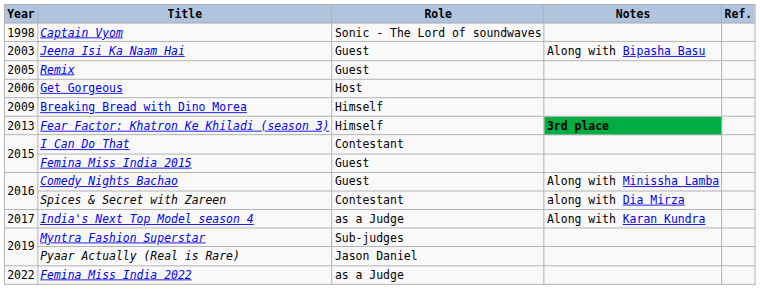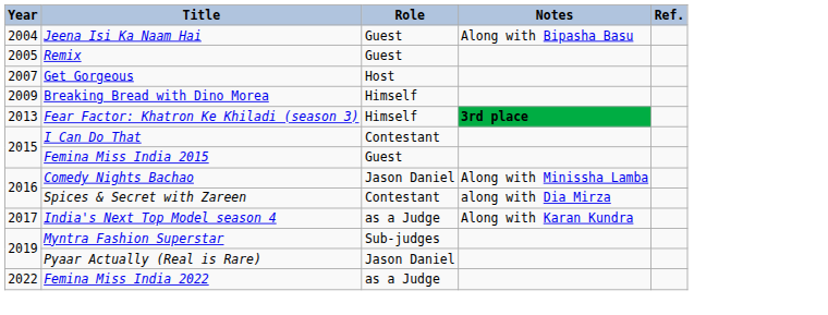- row: 1998 | Captain Vyom | Sonic - The Lord of soundwaves
Jeena Isi Ka Naam Hai | Year: 2003 -> 2004
Get Gorgeous | Year: 2006 -> 2007
Comedy Nights Bachao | Role: Guest -> Jason Daniel
